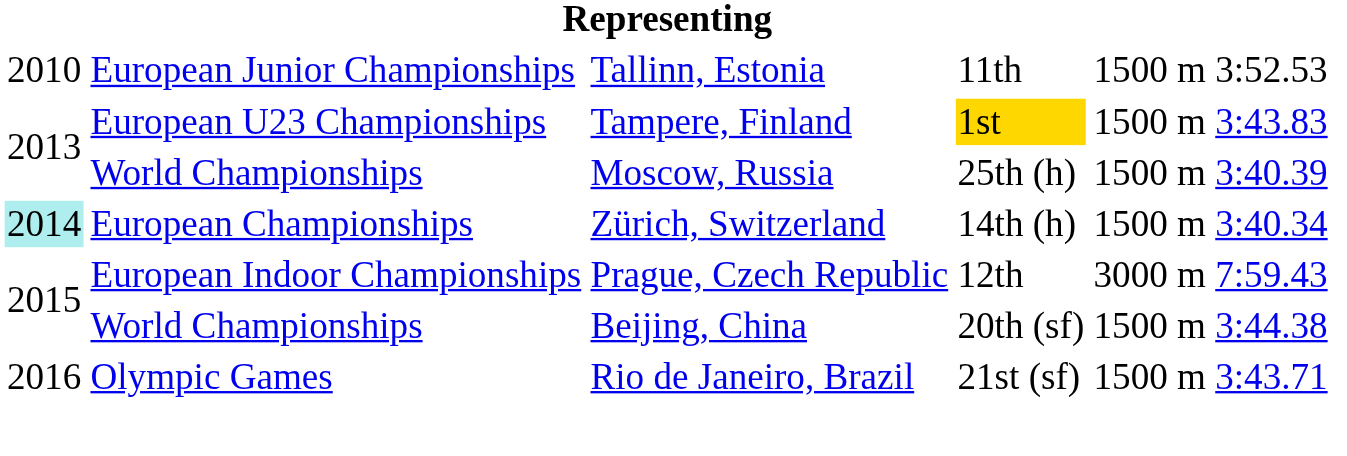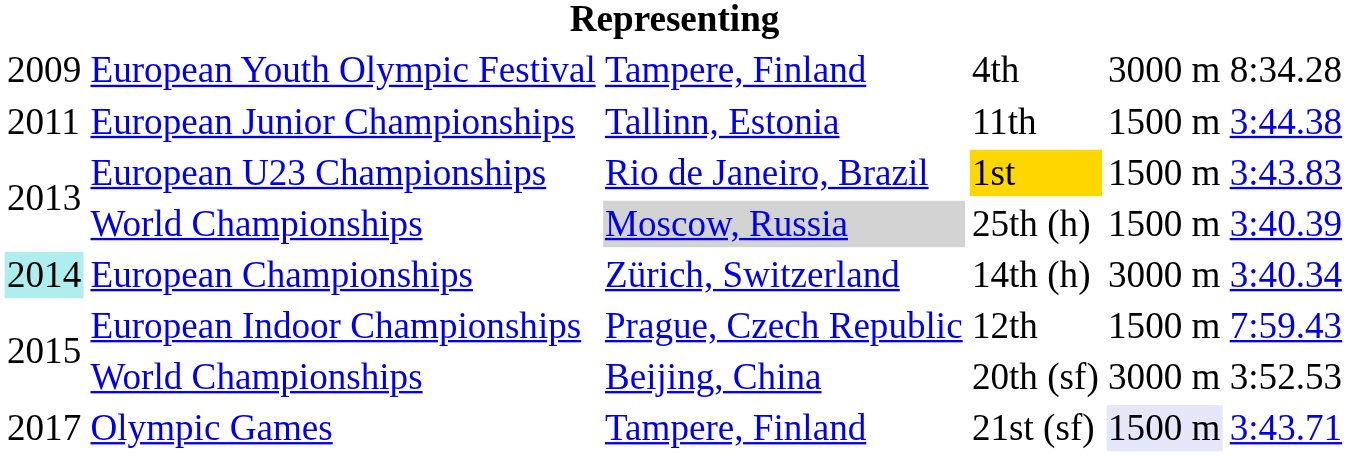+ row: 2009 | European Youth Olympic Festival | Tampere, Finland | 4th | 3000 m | 8:34.28
11th | column 1: 2010 -> 2011
11th | column 6: 3:52.53 -> 3:44.38
1st | column 3: Tampere, Finland -> Rio de Janeiro, Brazil
25th (h) | column 3: no background -> lightgrey background
14th (h) | column 5: 1500 m -> 3000 m
12th | column 5: 3000 m -> 1500 m
20th (sf) | column 5: 1500 m -> 3000 m
20th (sf) | column 6: 3:44.38 -> 3:52.53
21st (sf) | column 1: 2016 -> 2017
21st (sf) | column 3: Rio de Janeiro, Brazil -> Tampere, Finland
21st (sf) | column 5: no background -> lavender background
